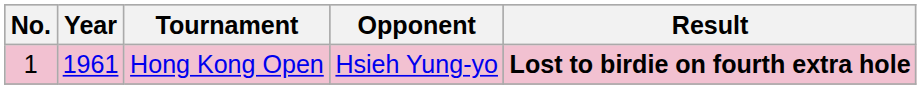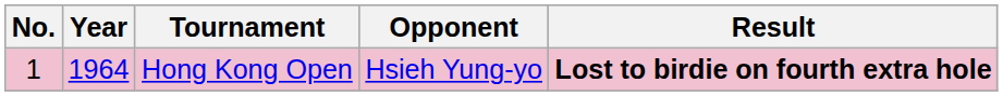Hong Kong Open | Year: 1961 -> 1964
